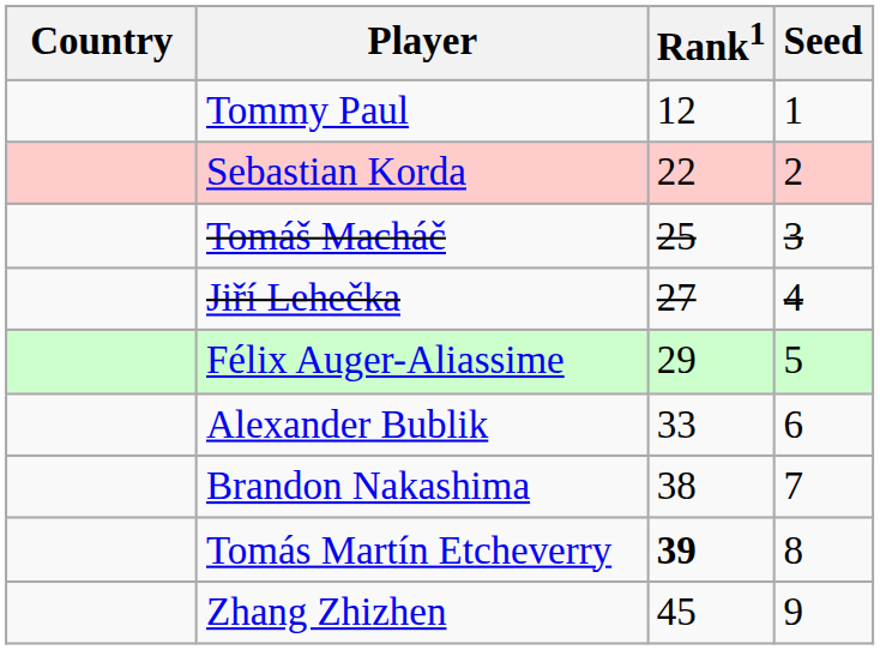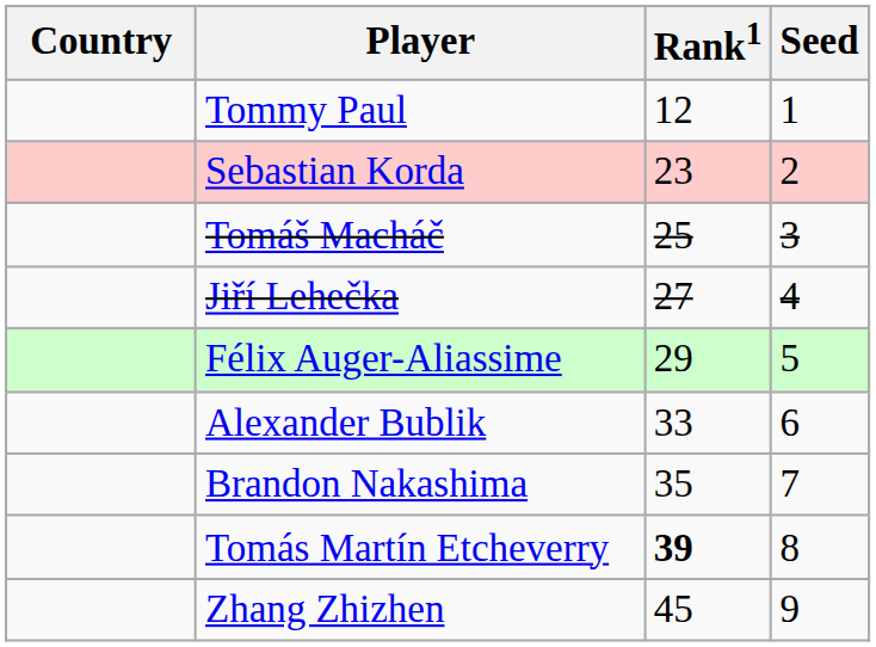Sebastian Korda | Rank1: 22 -> 23
Brandon Nakashima | Rank1: 38 -> 35
